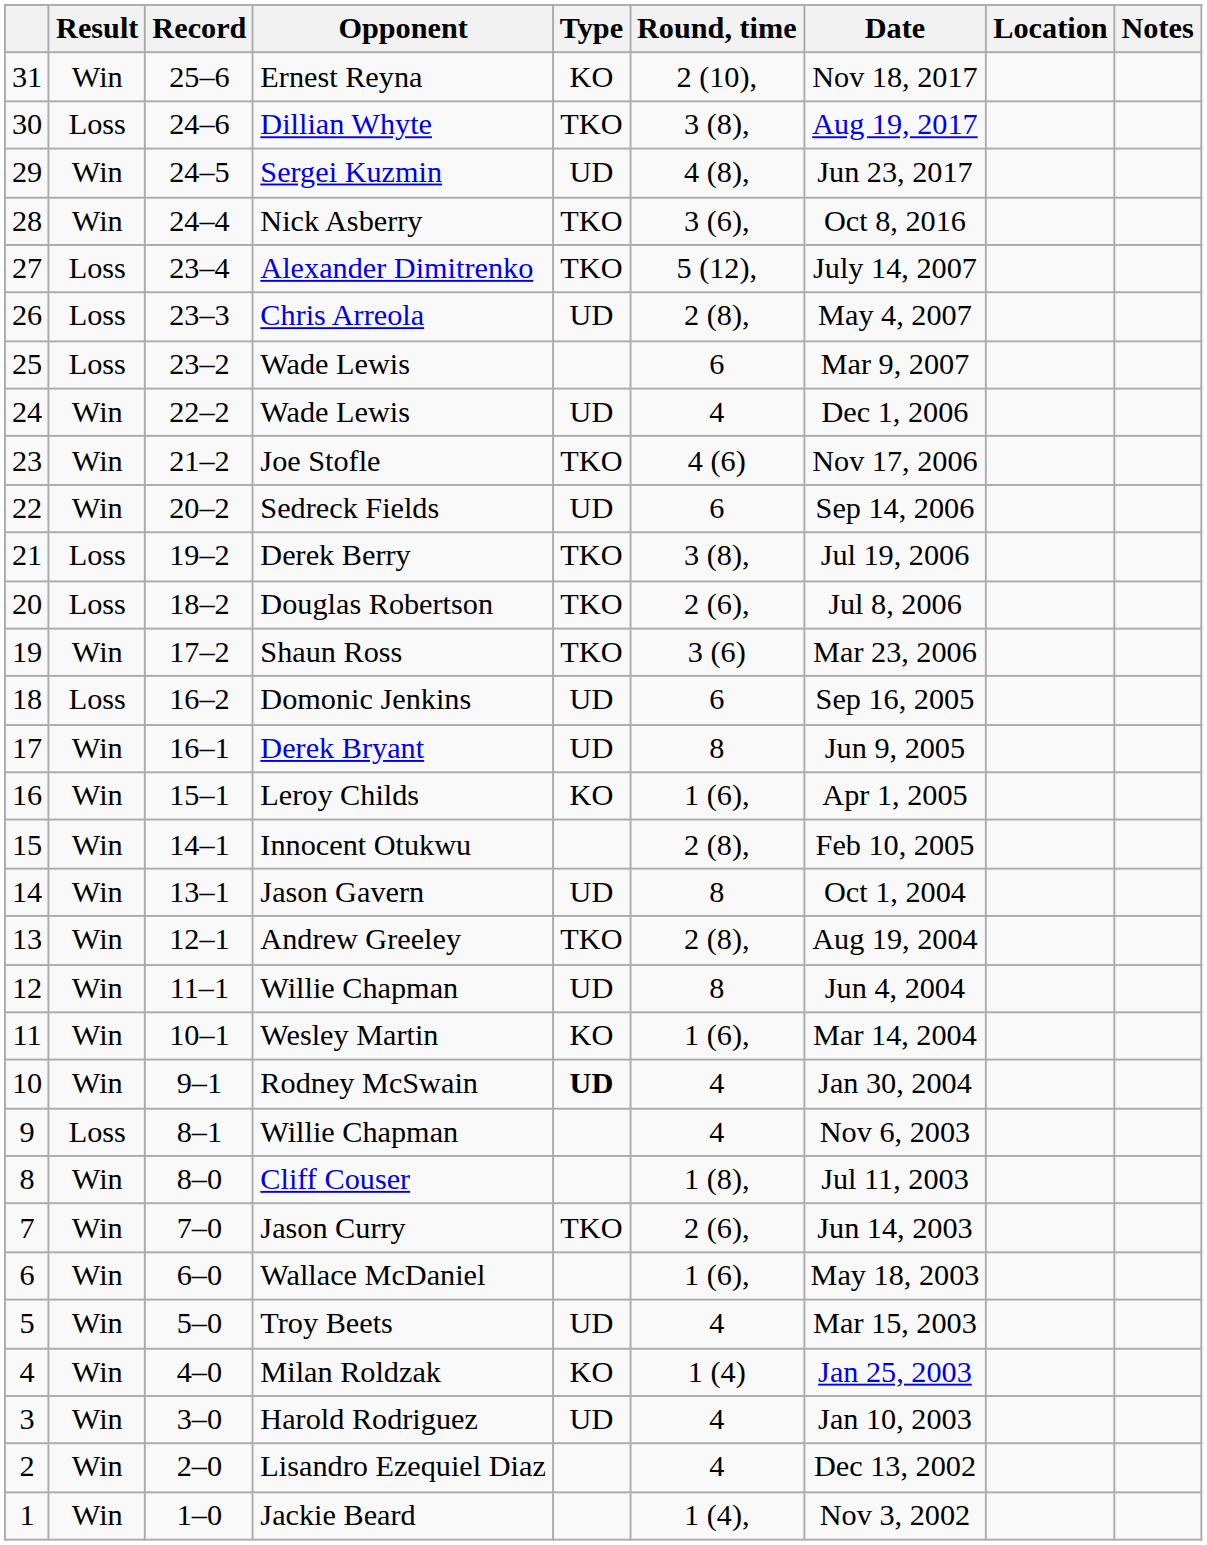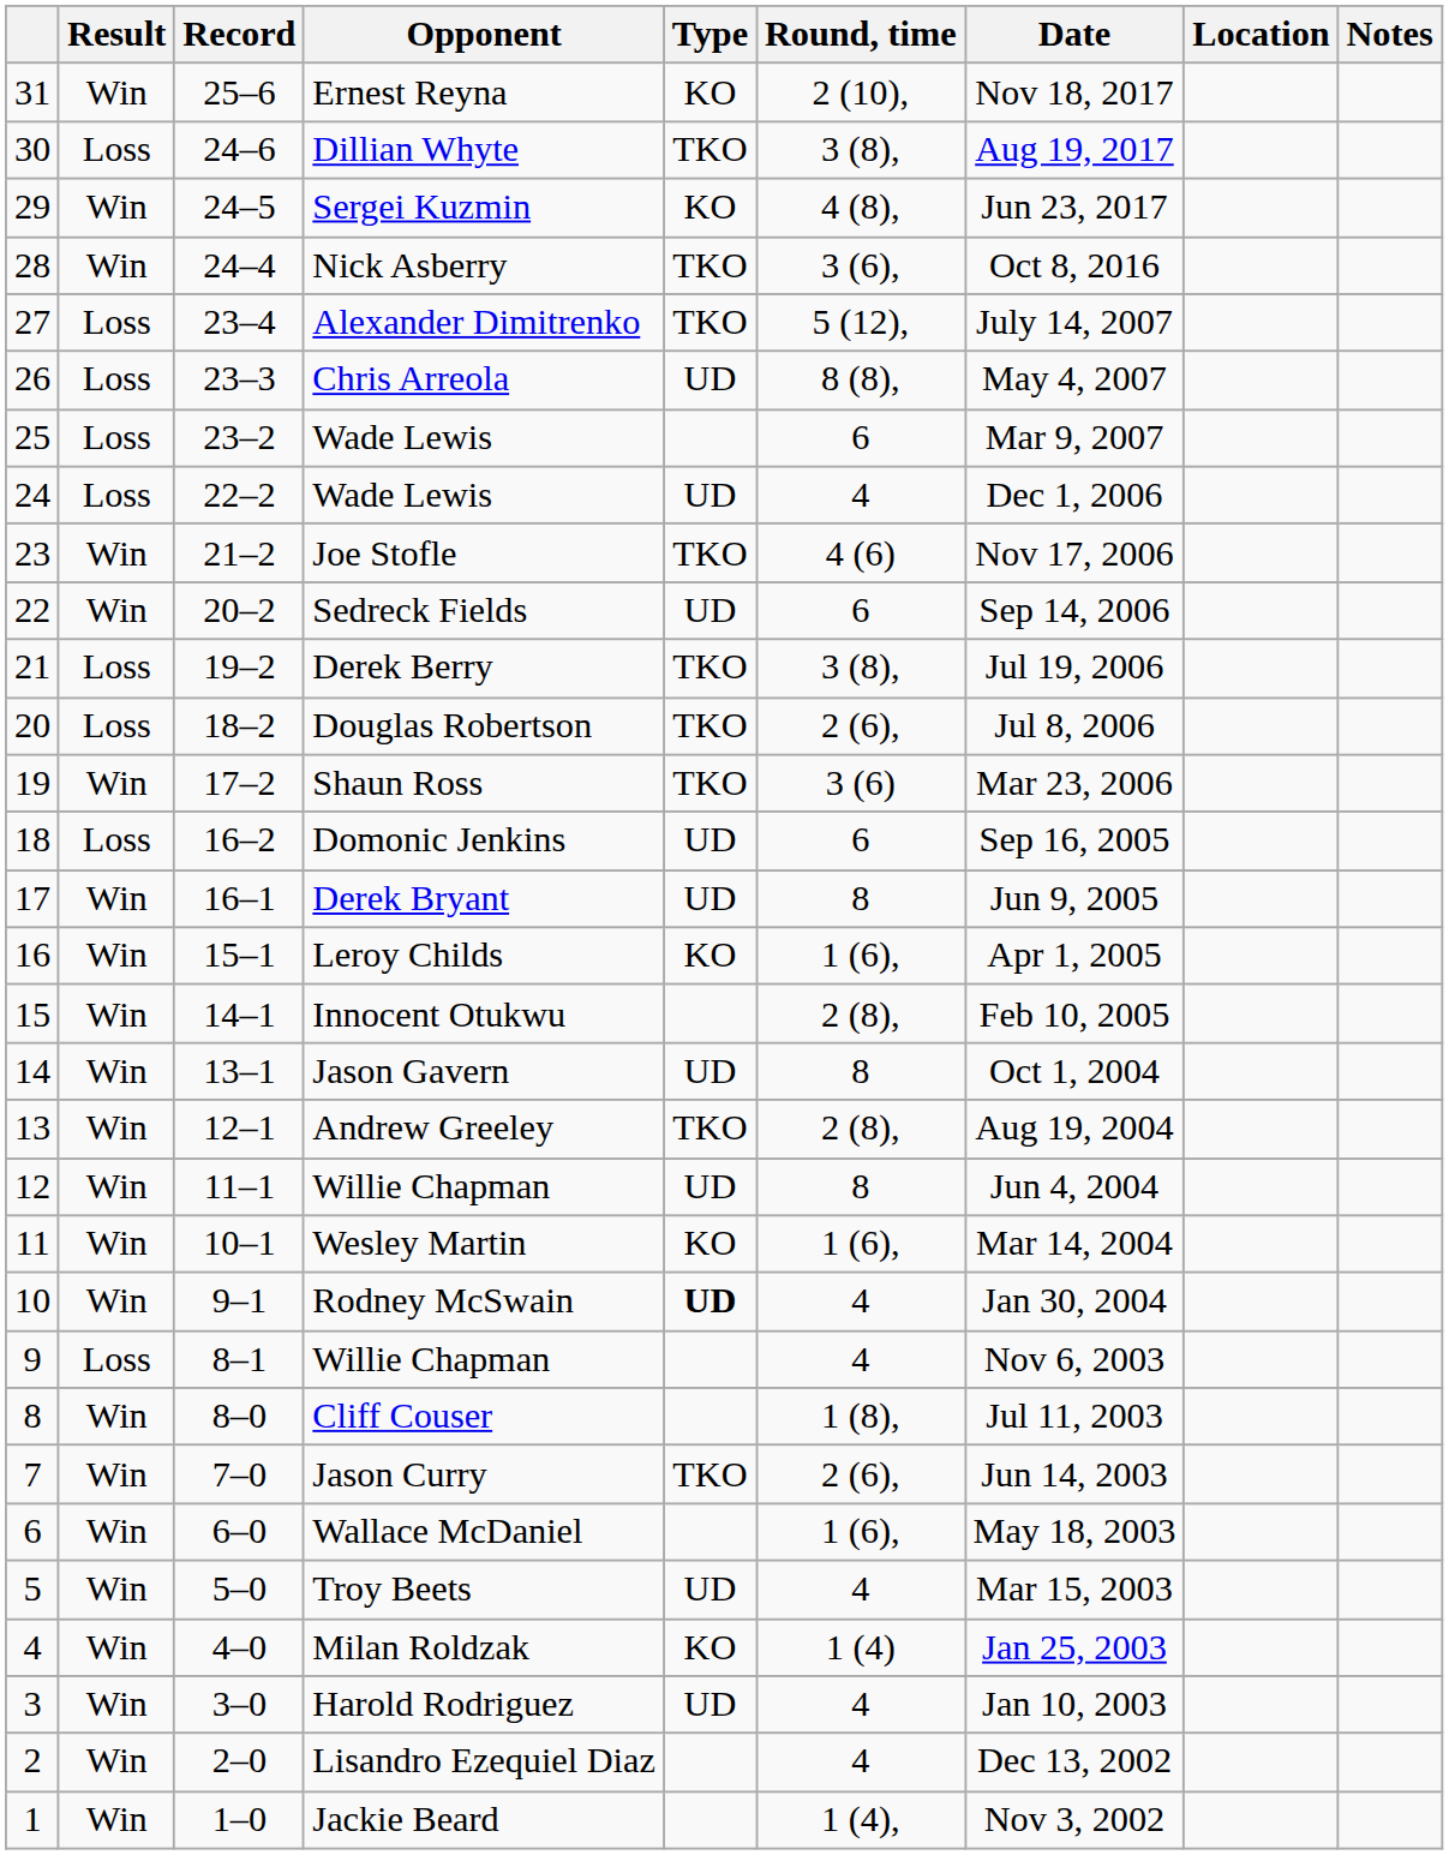Sergei Kuzmin | Type: UD -> KO
Chris Arreola | Round, time: 2 (8), -> 8 (8),
24 / Wade Lewis | Result: Win -> Loss
